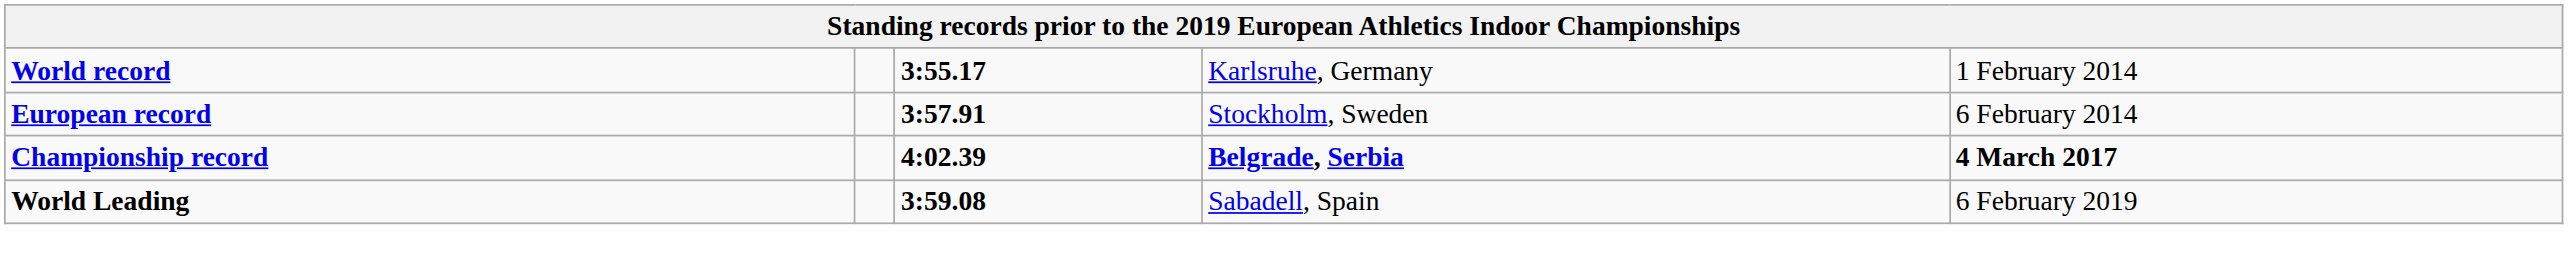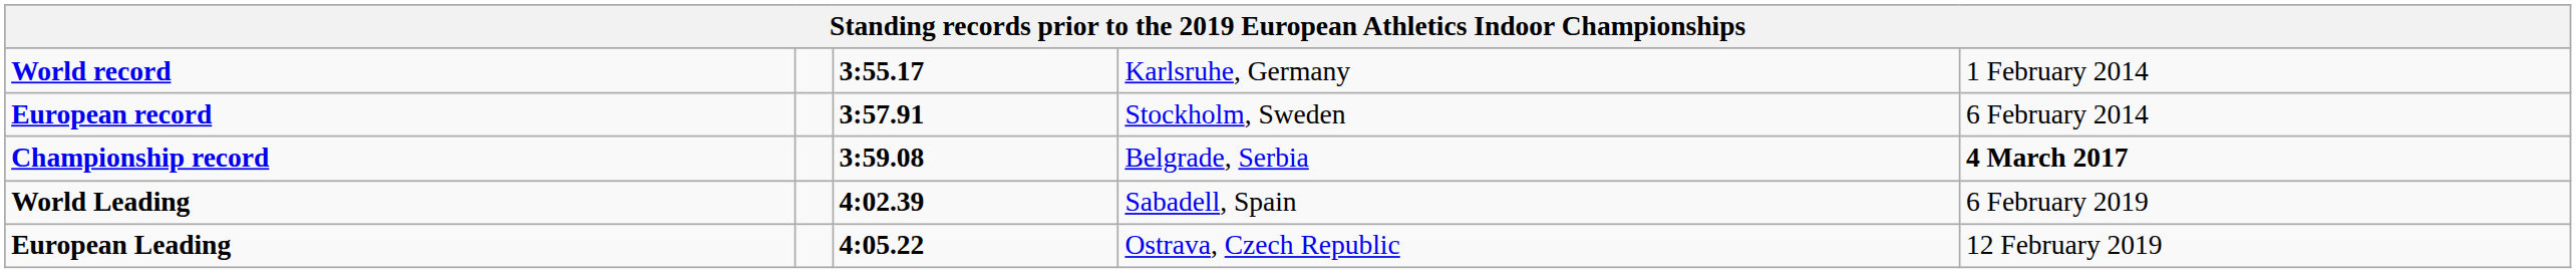Championship record | column 3: 4:02.39 -> 3:59.08
Championship record | column 4: bold -> normal
World Leading | column 3: 3:59.08 -> 4:02.39
+ row: European Leading | 4:05.22 | Ostrava, Czech Republic | 12 February 2019
